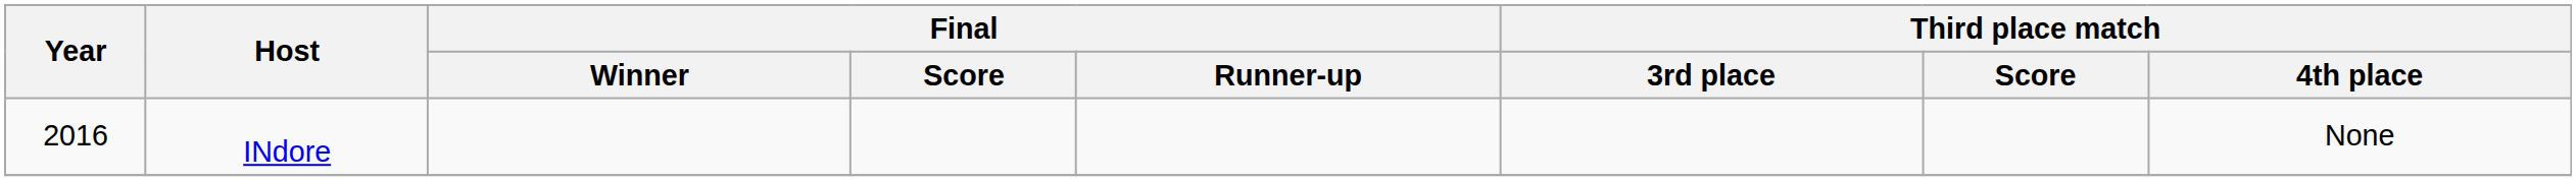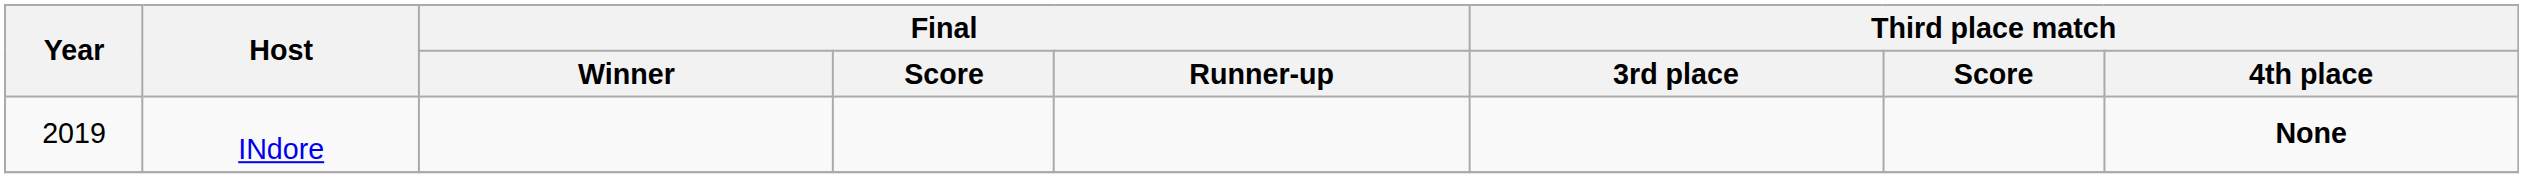INdore | Year: 2016 -> 2019
INdore | Third place match / 4th place: normal -> bold
